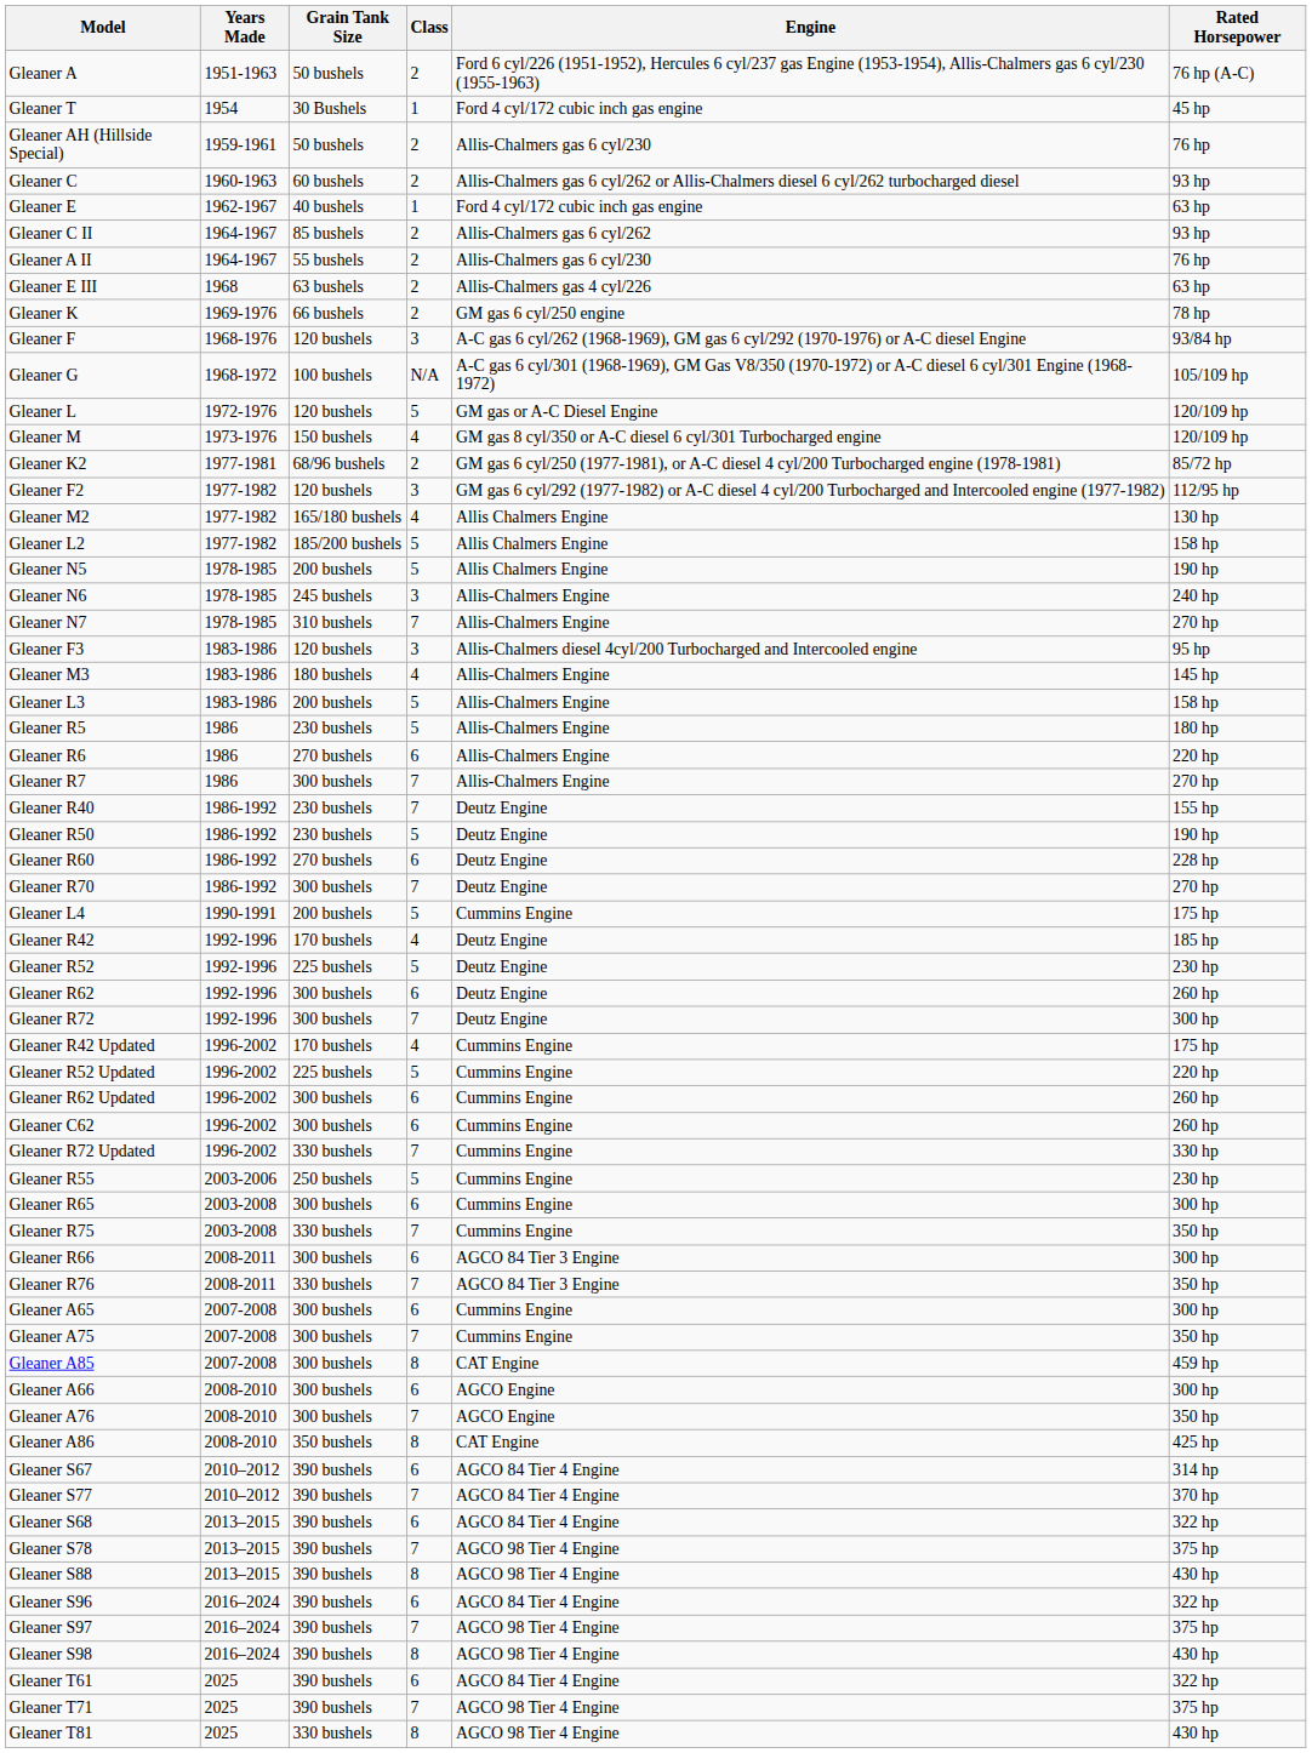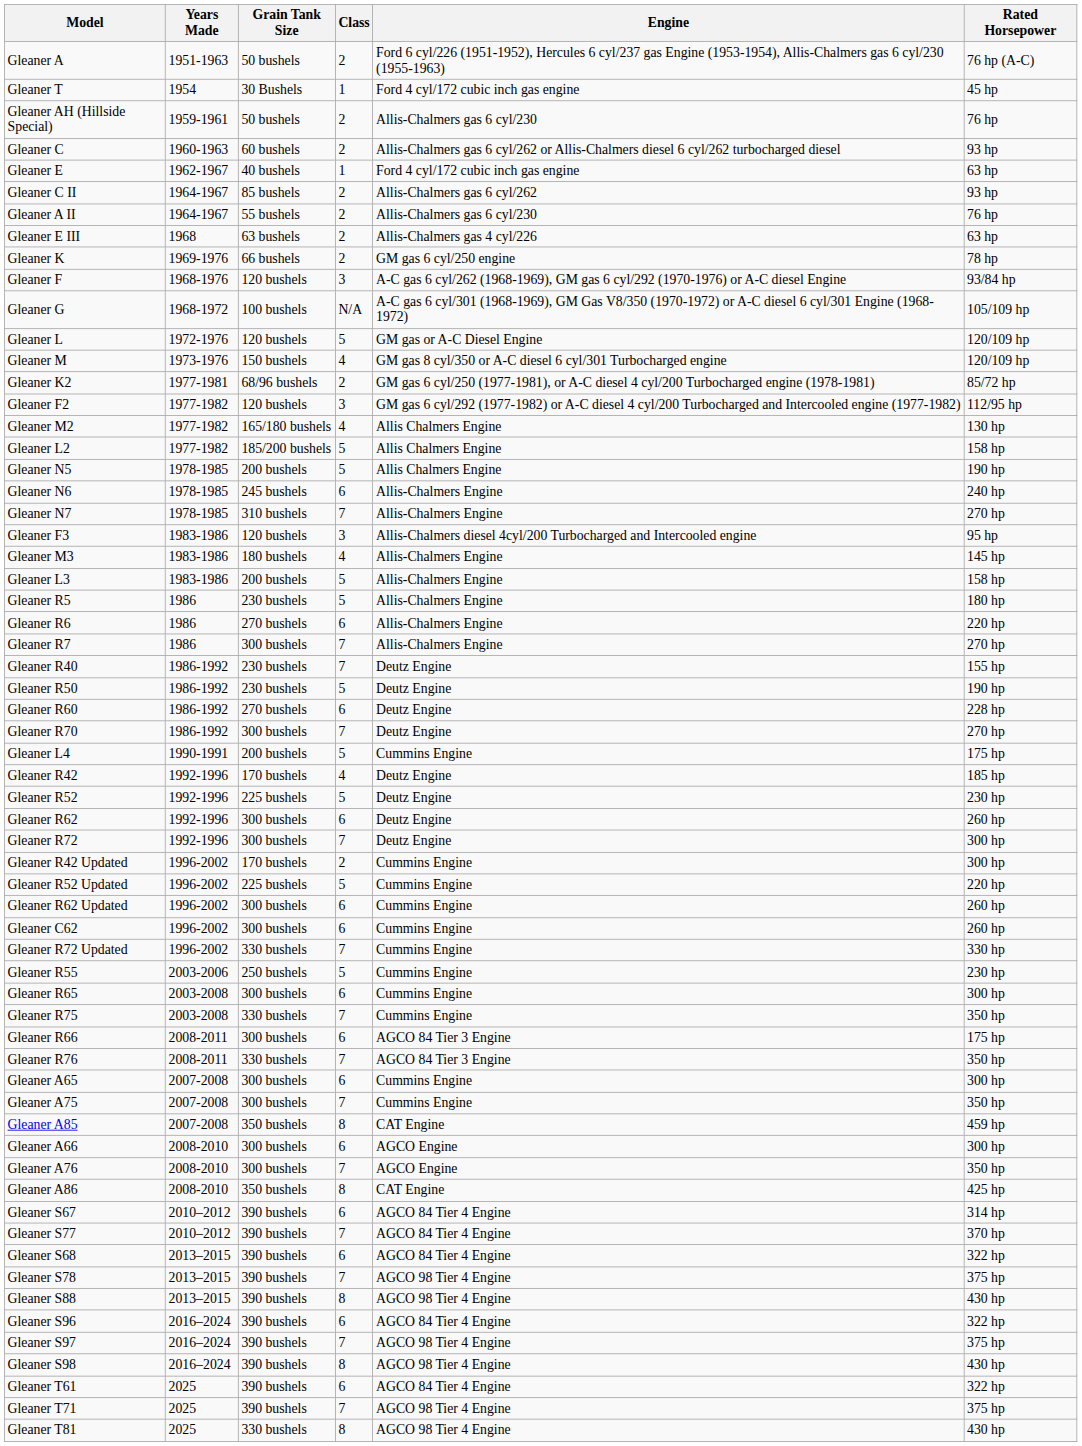Gleaner N6 | Class: 3 -> 6
Gleaner R42 Updated | Class: 4 -> 2
Gleaner R42 Updated | Rated Horsepower: 175 hp -> 300 hp
Gleaner R66 | Rated Horsepower: 300 hp -> 175 hp
Gleaner A85 | Grain Tank Size: 300 bushels -> 350 bushels
